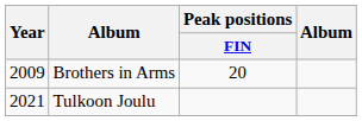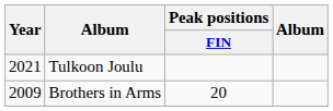rows swapped: Brothers in Arms <-> Tulkoon Joulu
